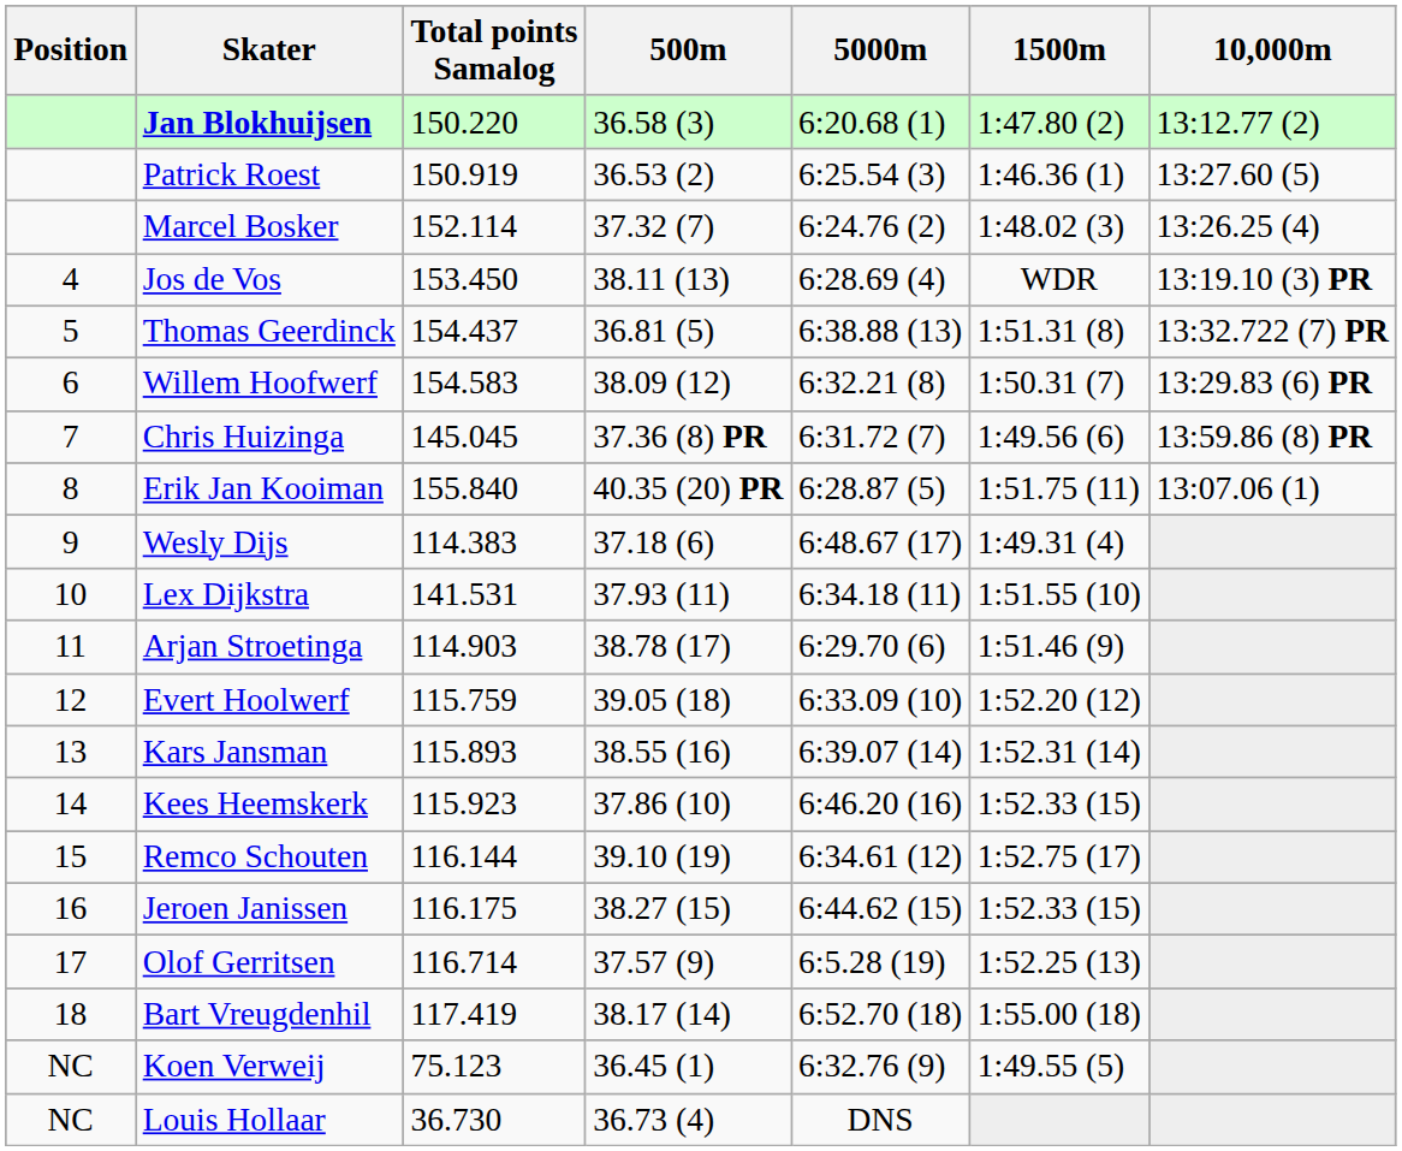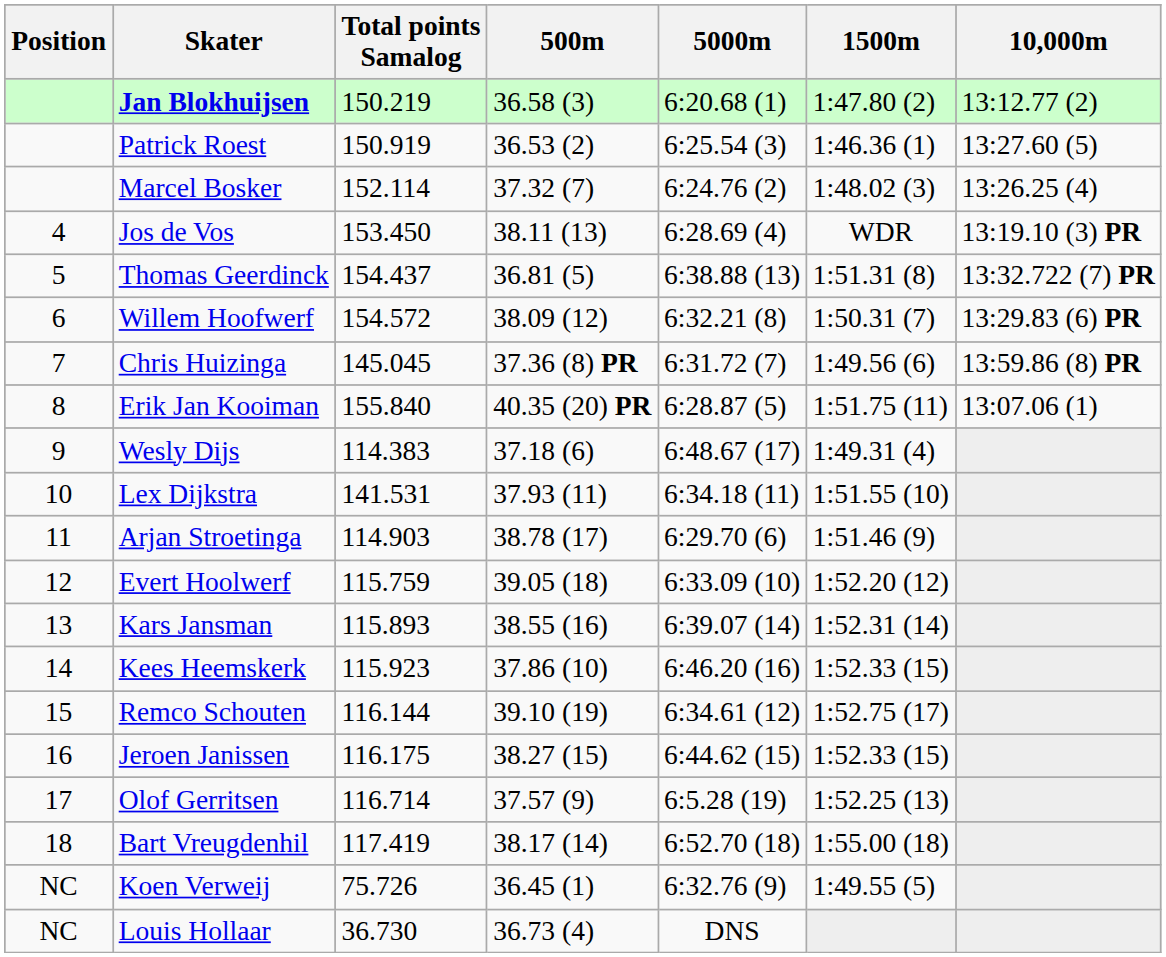Jan Blokhuijsen | Total points Samalog: 150.220 -> 150.219
Willem Hoofwerf | Total points Samalog: 154.583 -> 154.572
Koen Verweij | Total points Samalog: 75.123 -> 75.726
